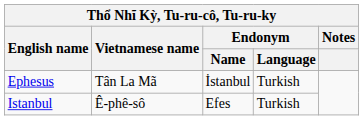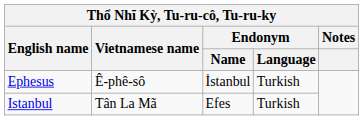Ephesus | Vietnamese name: Tân La Mã -> Ê-phê-sô
Istanbul | Vietnamese name: Ê-phê-sô -> Tân La Mã
